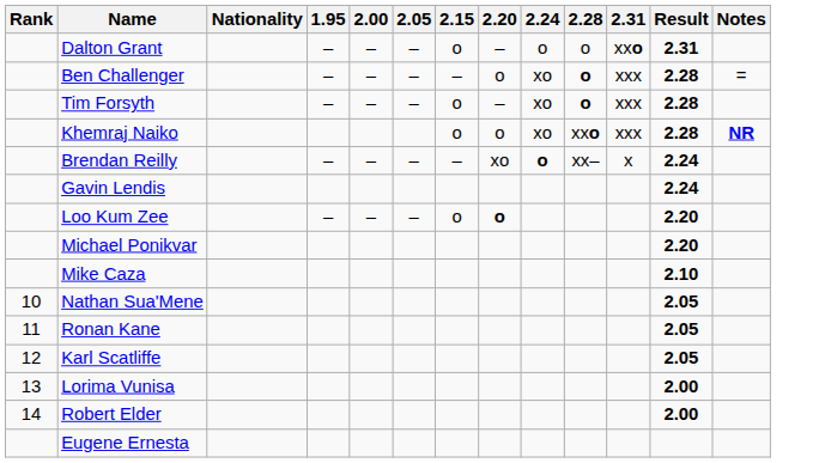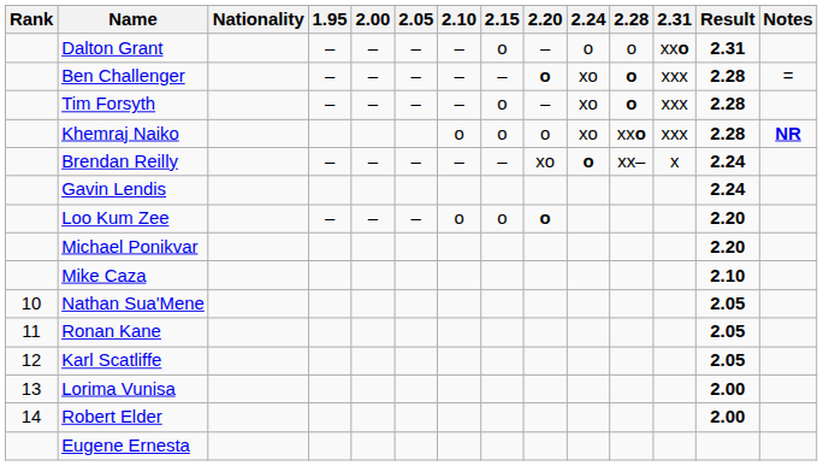+ column: 2.10 | – | – | – | o | – | o
Ben Challenger | 2.20: normal -> bold
